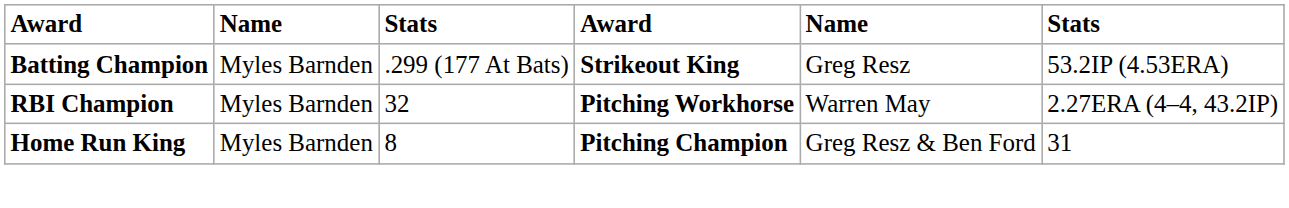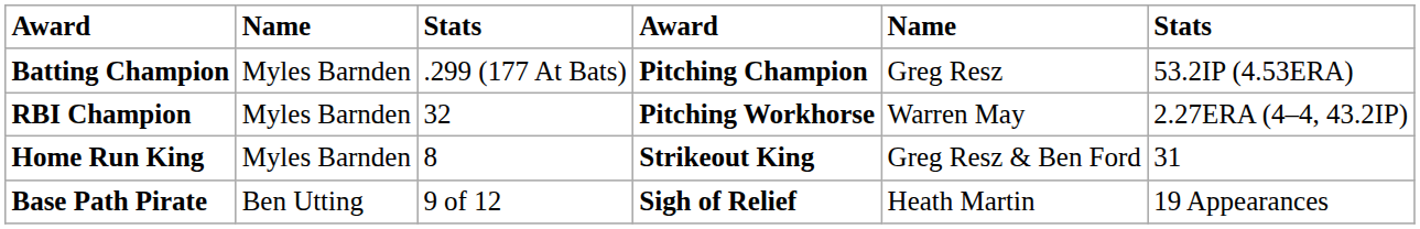Batting Champion | column 4: Strikeout King -> Pitching Champion
Home Run King | column 4: Pitching Champion -> Strikeout King
+ row: Base Path Pirate | Ben Utting | 9 of 12 | Sigh of Relief | Heath Martin | 19 Appearances
